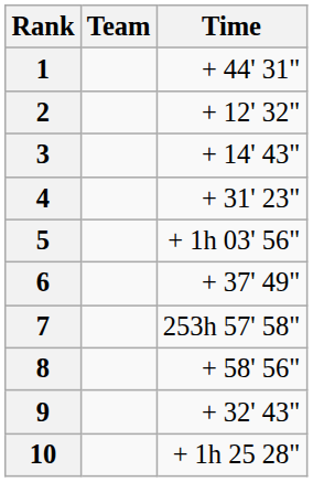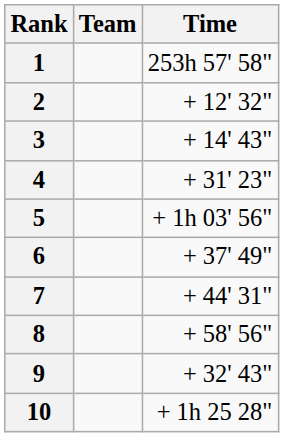1 | Time: + 44' 31" -> 253h 57' 58"
7 | Time: 253h 57' 58" -> + 44' 31"
